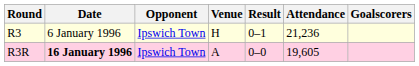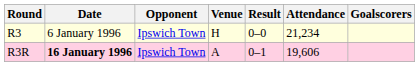R3 | Result: 0–1 -> 0–0
R3 | Attendance: 21,236 -> 21,234
R3R | Result: 0–0 -> 0–1
R3R | Attendance: 19,605 -> 19,606
